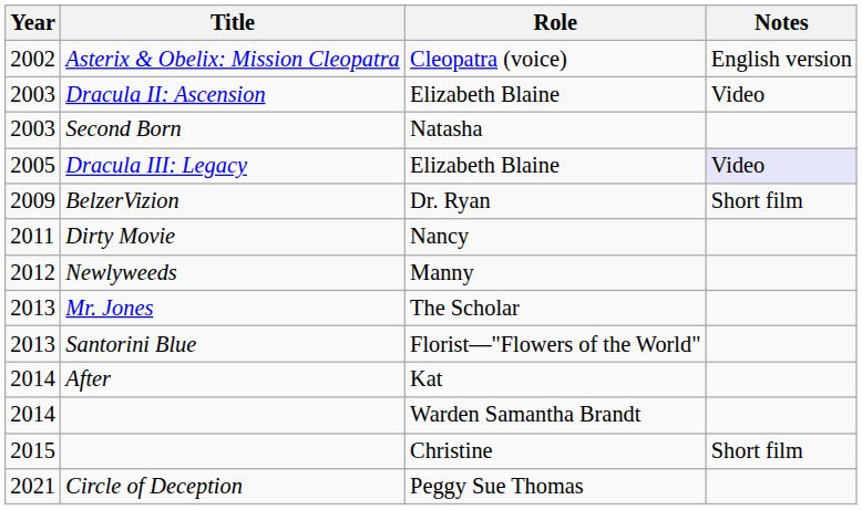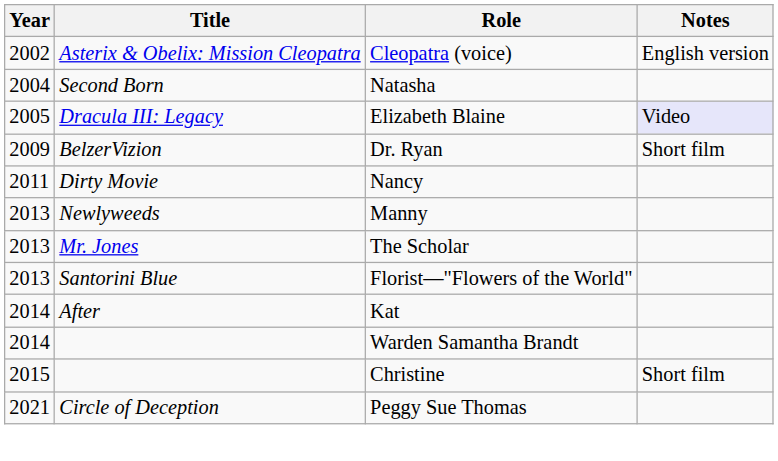- row: 2003 | Dracula II: Ascension | Elizabeth Blaine | Video
Second Born | Year: 2003 -> 2004
Newlyweeds | Year: 2012 -> 2013
